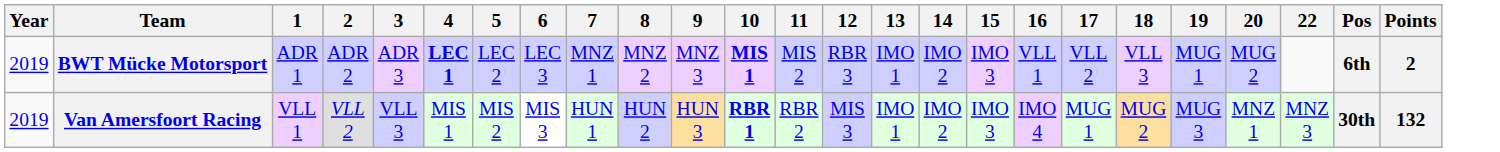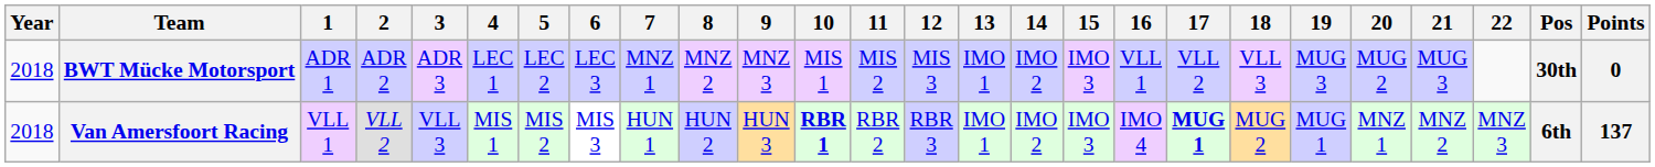+ column: 21 | MUG 3 | MNZ 2
BWT Mücke Motorsport | Year: 2019 -> 2018
BWT Mücke Motorsport | 4: bold -> normal
BWT Mücke Motorsport | 10: bold -> normal
BWT Mücke Motorsport | 12: RBR 3 -> MIS 3
BWT Mücke Motorsport | 19: MUG 1 -> MUG 3
BWT Mücke Motorsport | Pos: 6th -> 30th
BWT Mücke Motorsport | Points: 2 -> 0
Van Amersfoort Racing | Year: 2019 -> 2018
Van Amersfoort Racing | 12: MIS 3 -> RBR 3
Van Amersfoort Racing | 17: normal -> bold
Van Amersfoort Racing | 19: MUG 3 -> MUG 1
Van Amersfoort Racing | Pos: 30th -> 6th
Van Amersfoort Racing | Points: 132 -> 137
